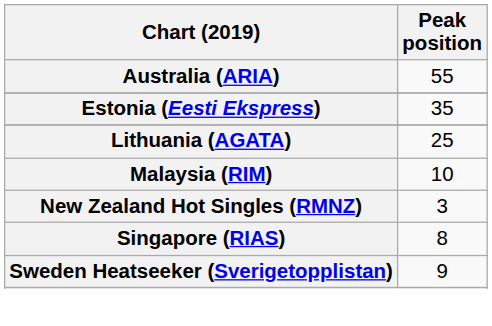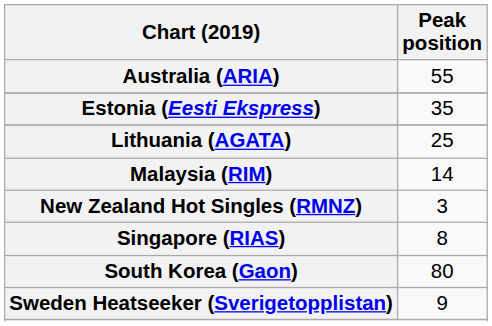Malaysia (RIM) | Peak position: 10 -> 14
+ row: South Korea (Gaon) | 80
